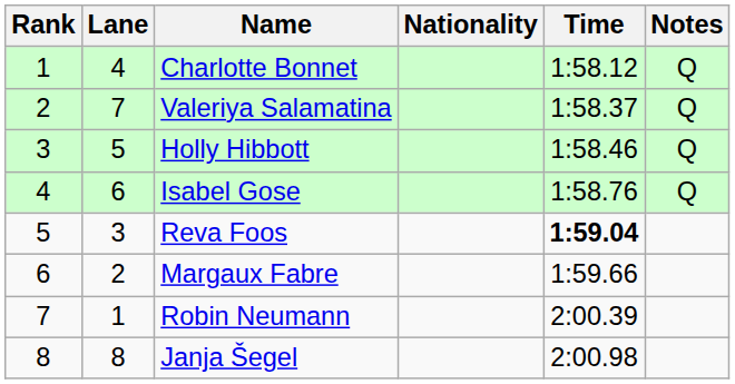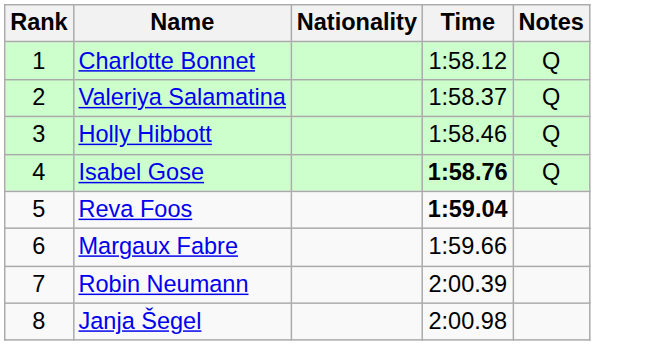- column: Lane | 4 | 7 | 5 | 6 | 3 | 2 | 1 | 8
Isabel Gose | Time: normal -> bold
